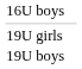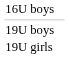rows swapped: 19U boys <-> 19U girls
